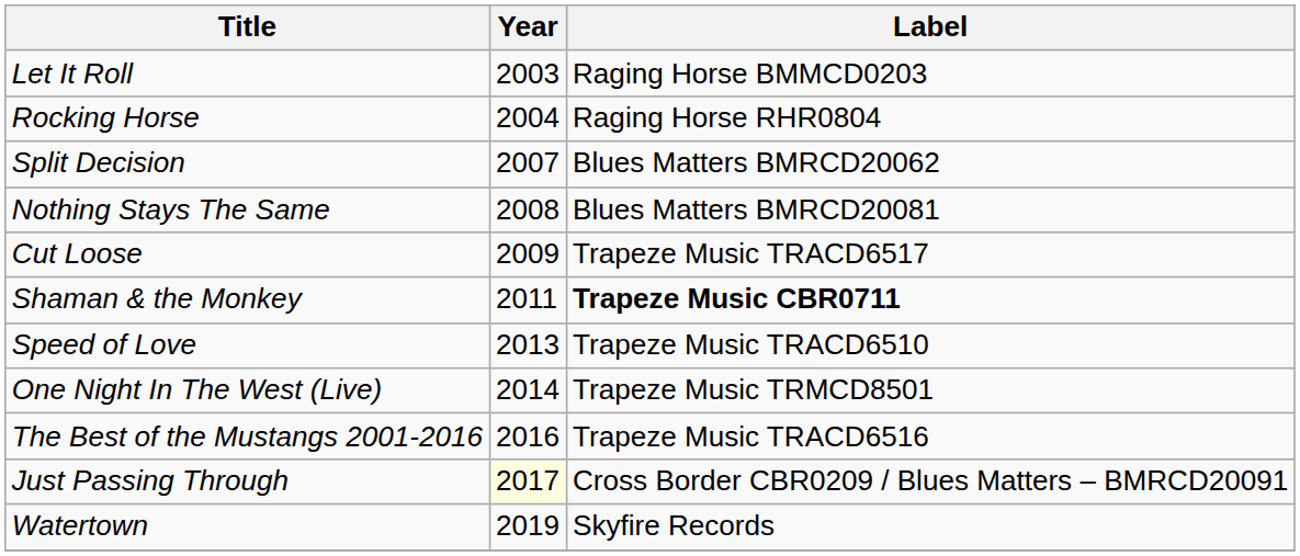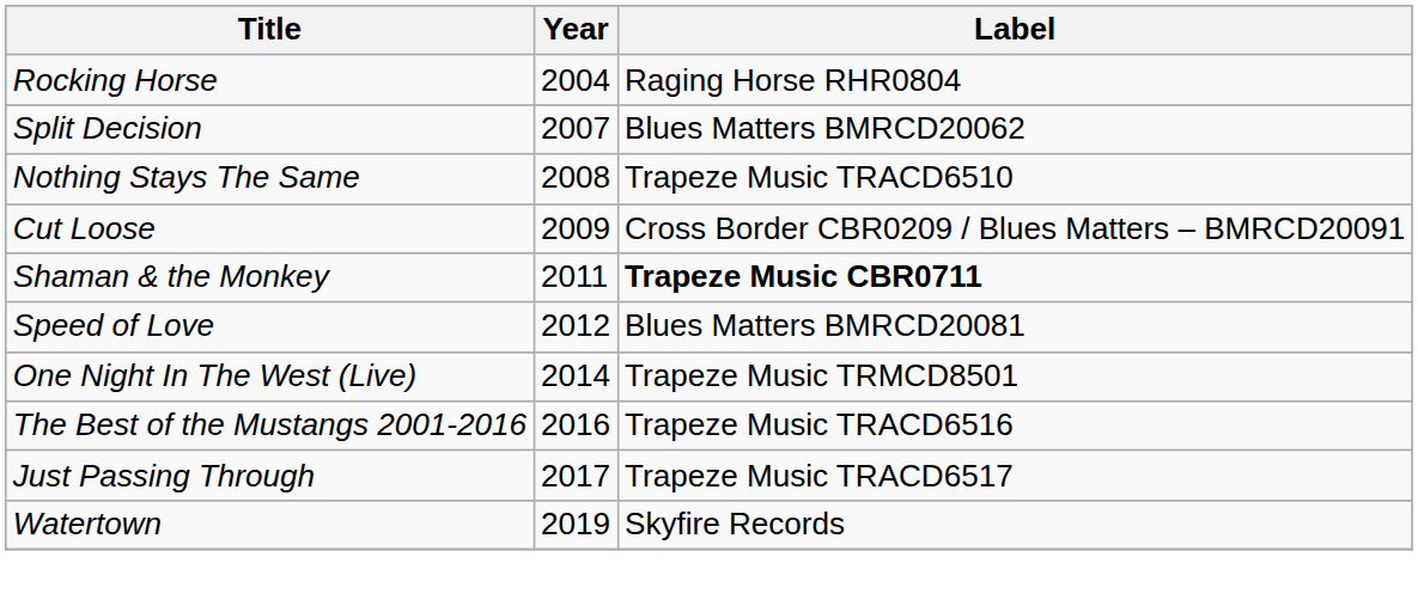- row: Let It Roll | 2003 | Raging Horse BMMCD0203
Nothing Stays The Same | Label: Blues Matters BMRCD20081 -> Trapeze Music TRACD6510
Cut Loose | Label: Trapeze Music TRACD6517 -> Cross Border CBR0209 / Blues Matters – BMRCD20091
Speed of Love | Year: 2013 -> 2012
Speed of Love | Label: Trapeze Music TRACD6510 -> Blues Matters BMRCD20081
Just Passing Through | Year: lightyellow background -> no background
Just Passing Through | Label: Cross Border CBR0209 / Blues Matters – BMRCD20091 -> Trapeze Music TRACD6517
